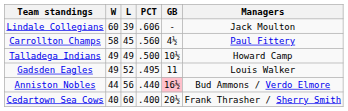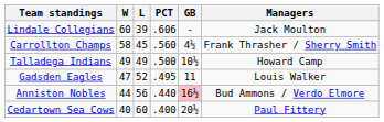Carrollton Champs | Managers: Paul Fittery -> Frank Thrasher / Sherry Smith
Gadsden Eagles | W: 49 -> 47
Cedartown Sea Cows | Managers: Frank Thrasher / Sherry Smith -> Paul Fittery
